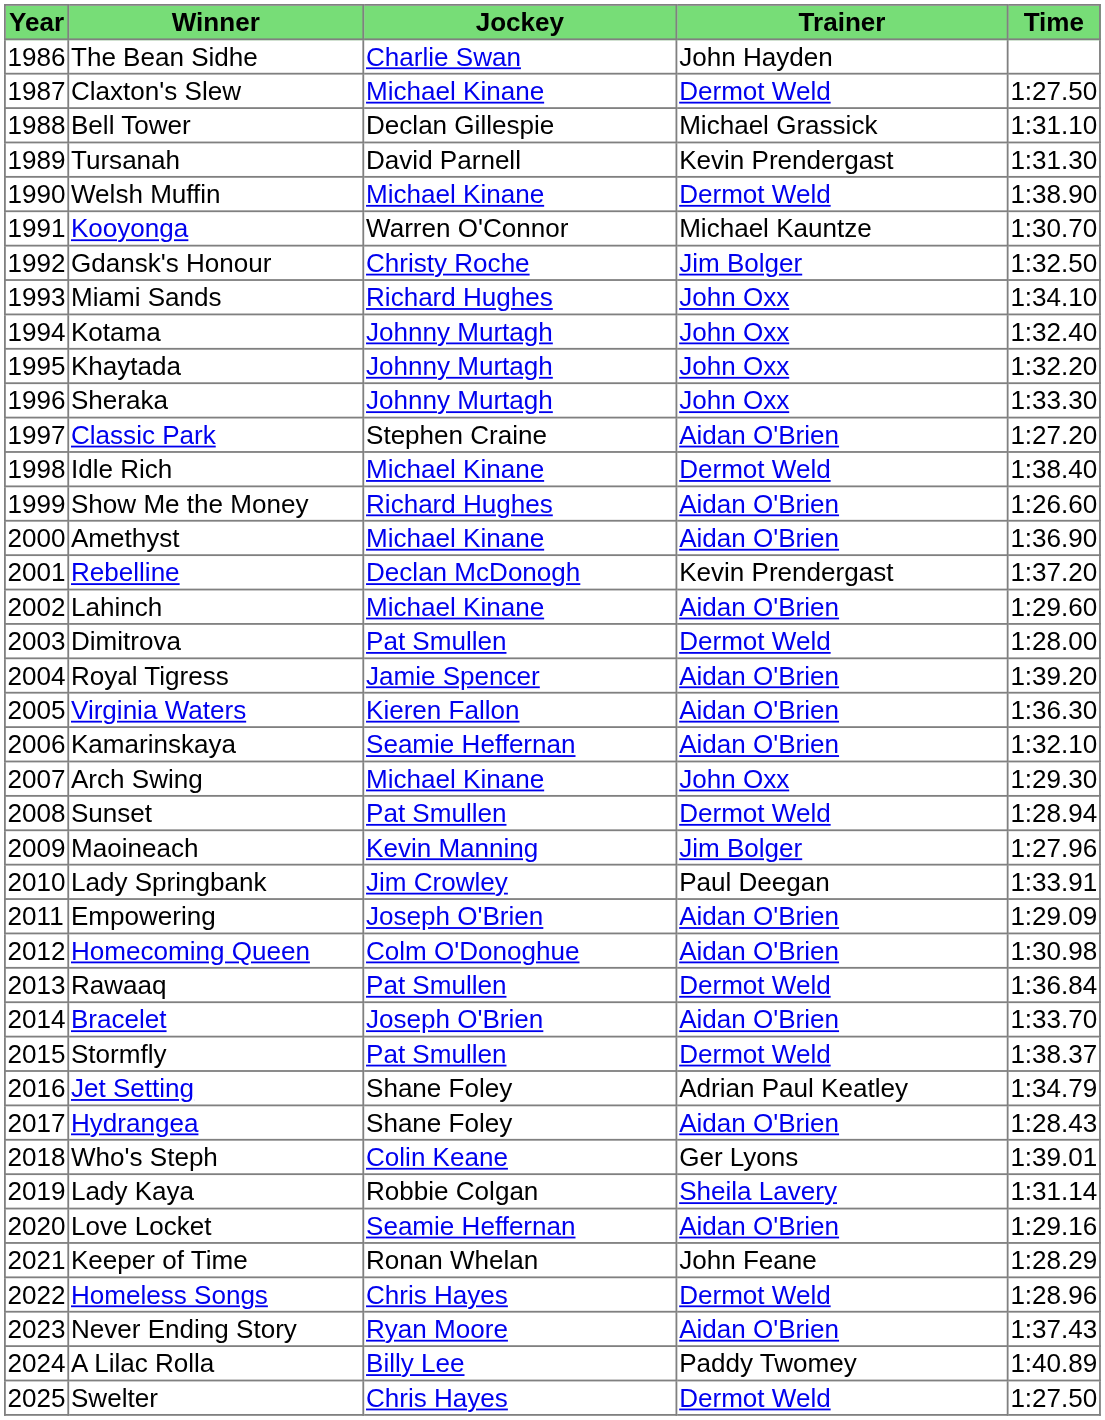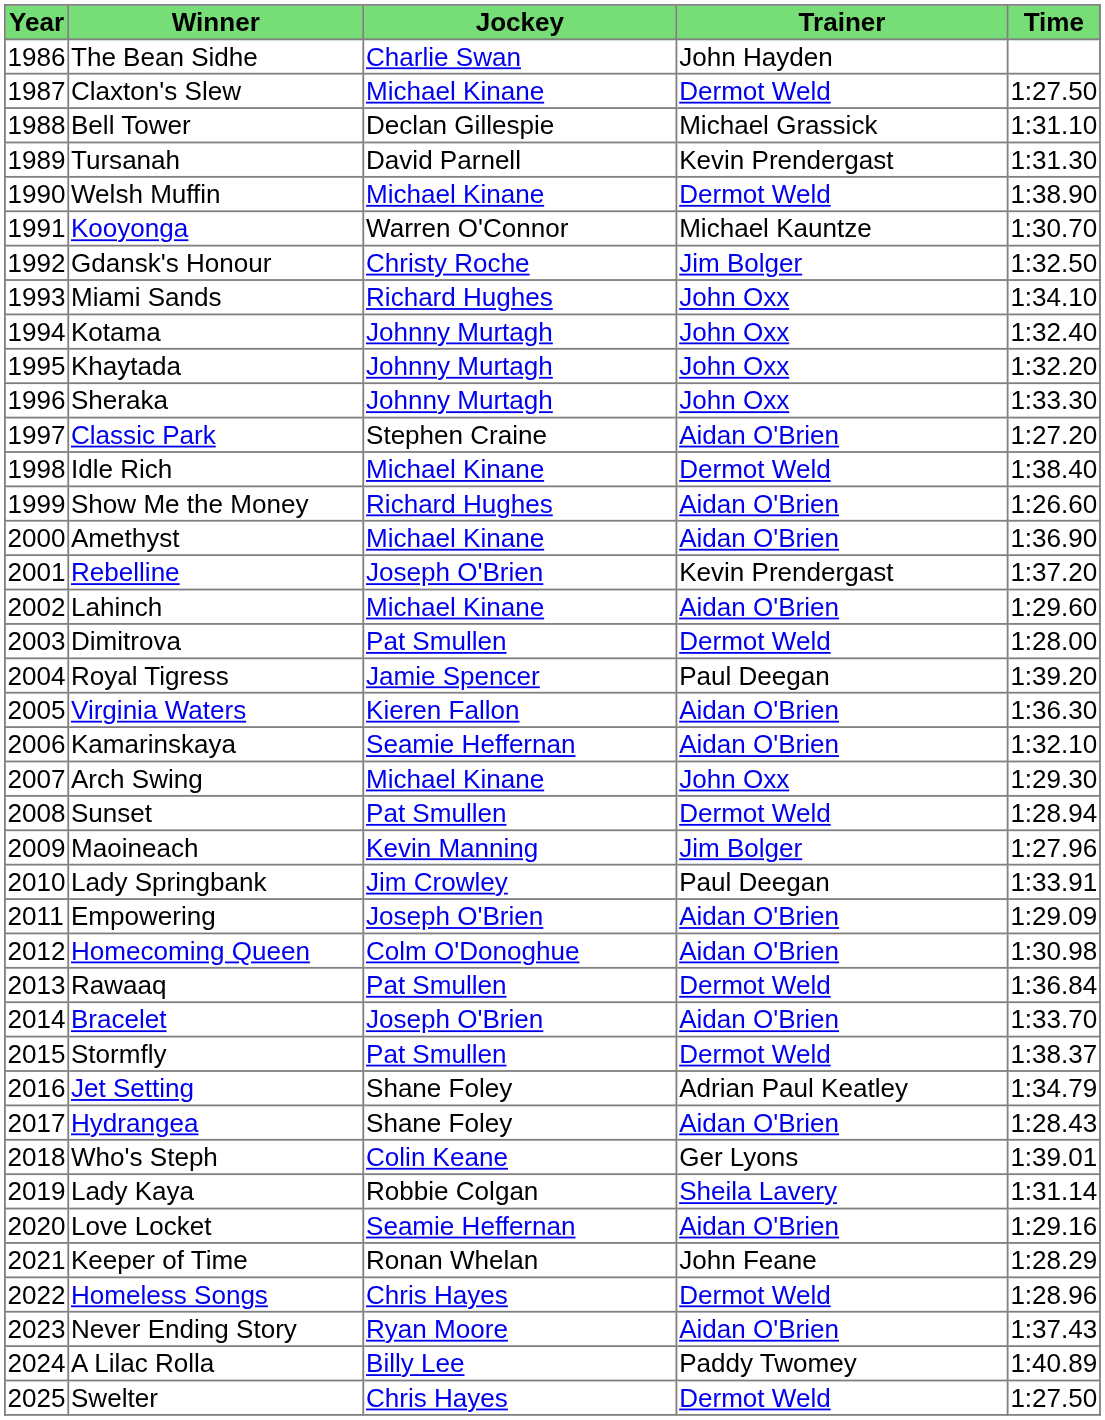Rebelline | Jockey: Declan McDonogh -> Joseph O'Brien
Royal Tigress | Trainer: Aidan O'Brien -> Paul Deegan
